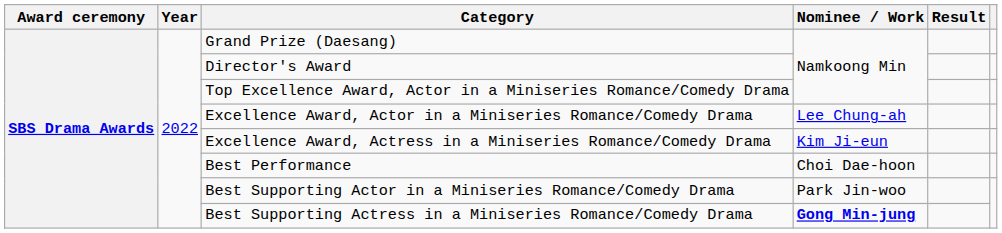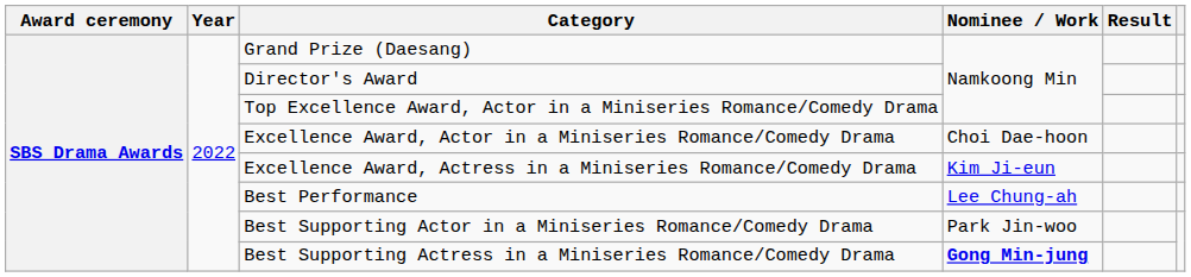Excellence Award, Actor in a Miniseries Romance/Comedy Drama | Nominee / Work: Lee Chung-ah -> Choi Dae-hoon
Best Performance | Nominee / Work: Choi Dae-hoon -> Lee Chung-ah
